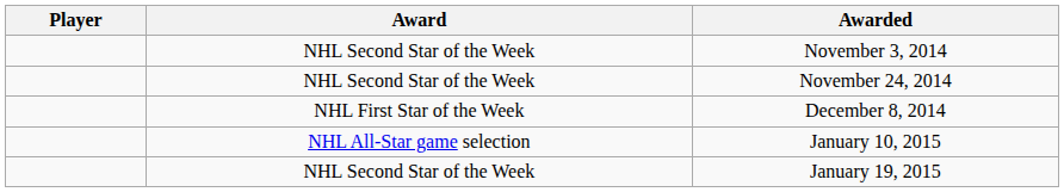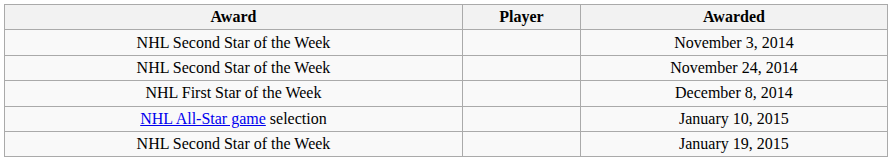columns swapped: Player <-> Award
